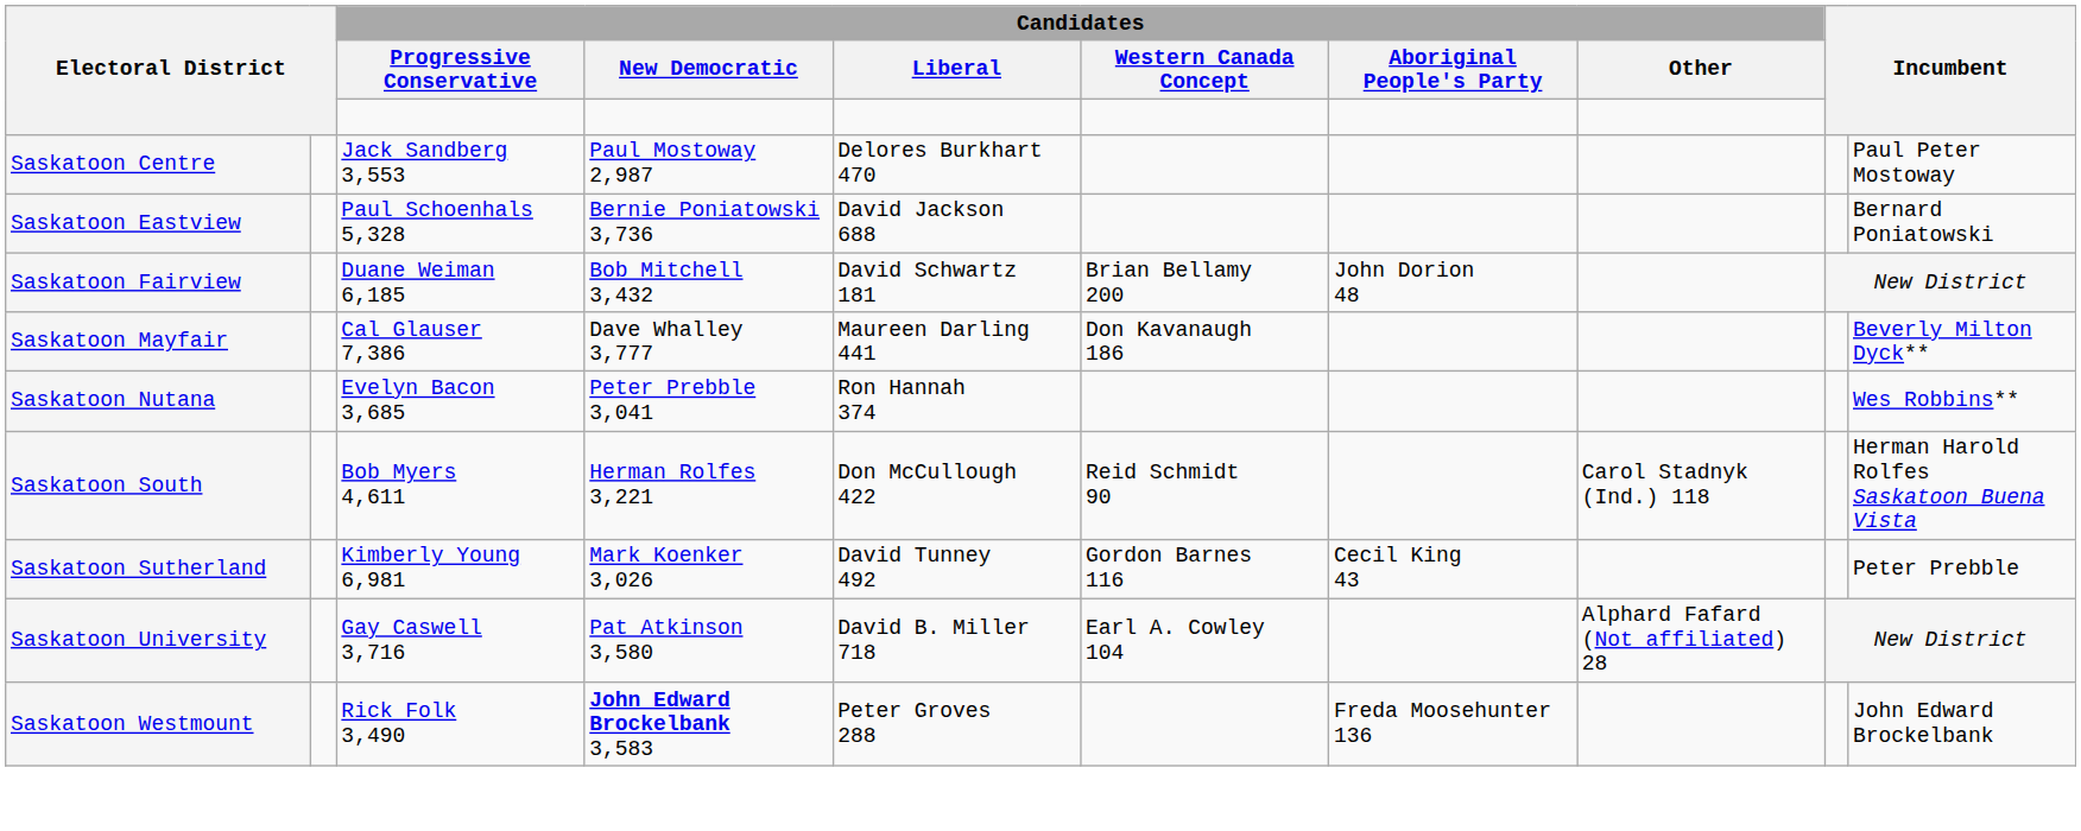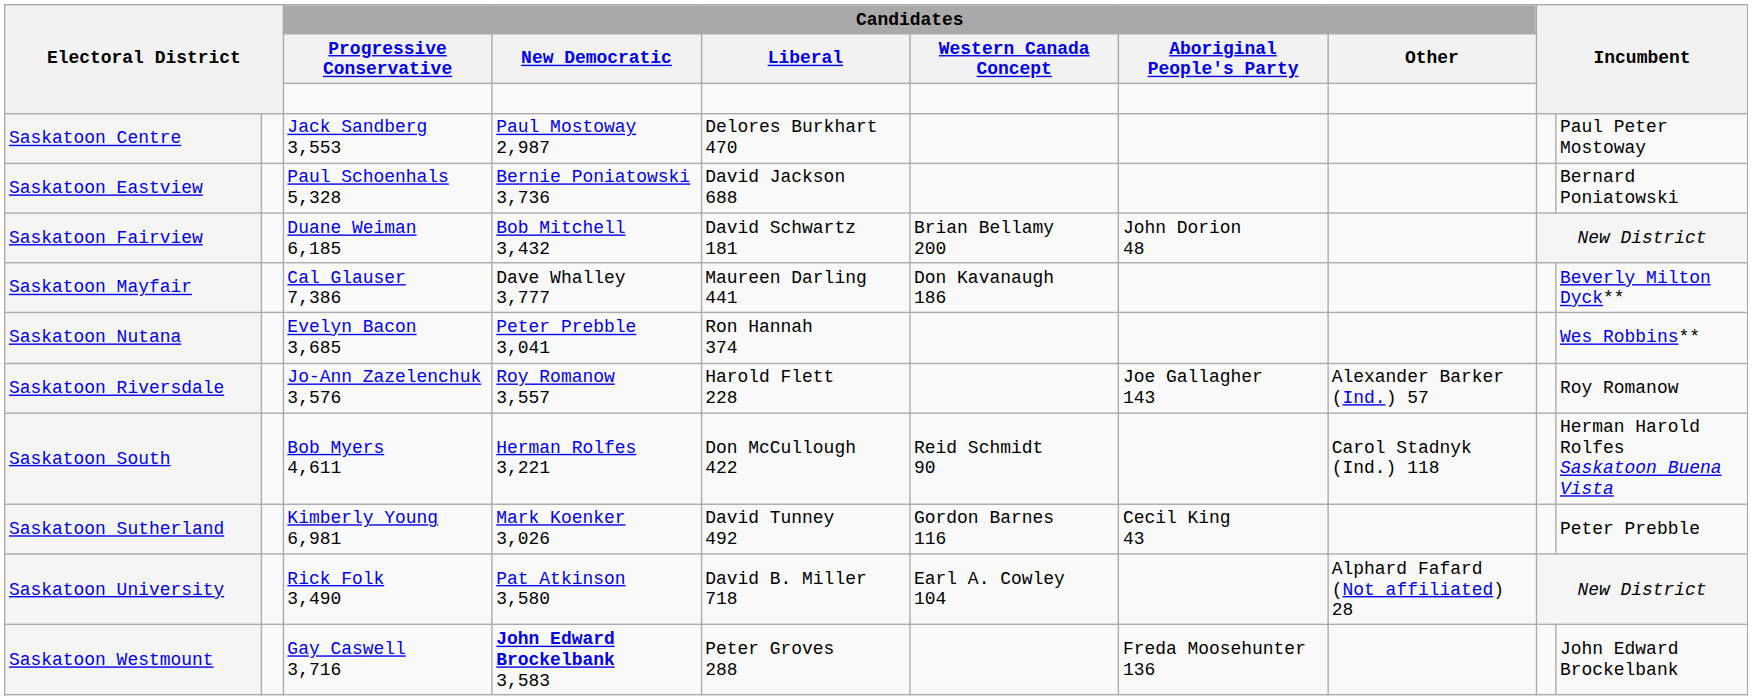+ row: Saskatoon Riversdale | Jo-Ann Zazelenchuk 3,576 | Roy Romanow 3,557 | Harold Flett 228 | Joe Gallagher 143 | Alexander Barker (Ind.) 57 | Roy Romanow
Saskatoon University | Candidates / Progressive Conservative: Gay Caswell 3,716 -> Rick Folk 3,490
Saskatoon Westmount | Candidates / Progressive Conservative: Rick Folk 3,490 -> Gay Caswell 3,716
